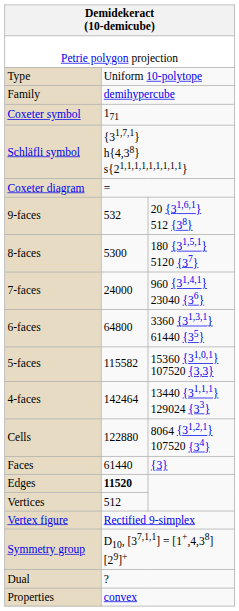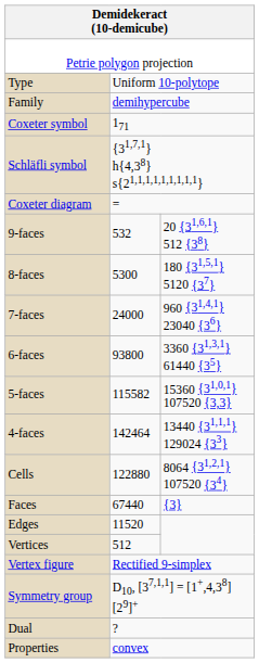6-faces | column 2: 64800 -> 93800
Faces | column 2: 61440 -> 67440
Edges | column 2: bold -> normal
